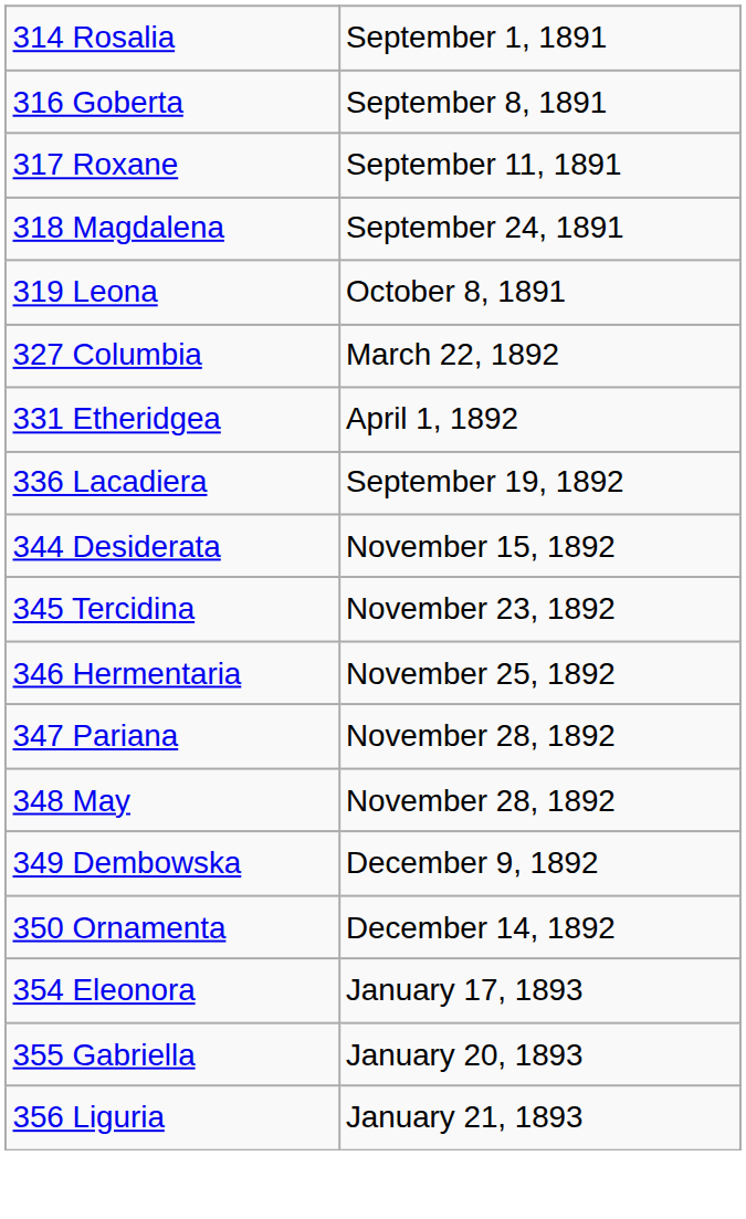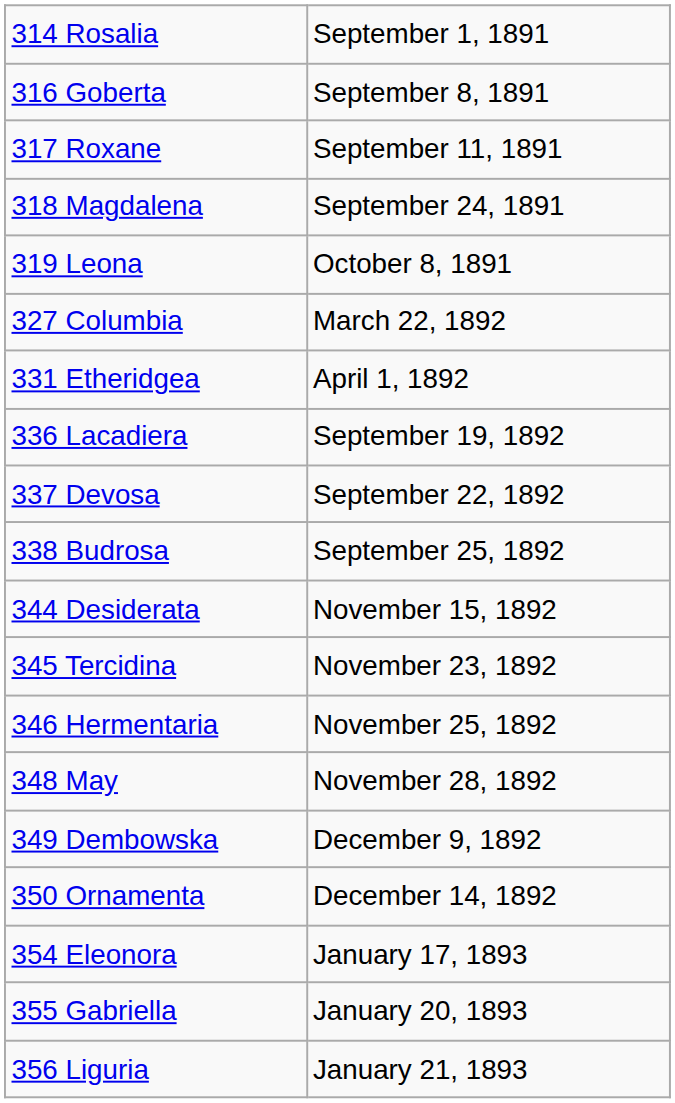+ row: 337 Devosa | September 22, 1892
+ row: 338 Budrosa | September 25, 1892
- row: 347 Pariana | November 28, 1892
